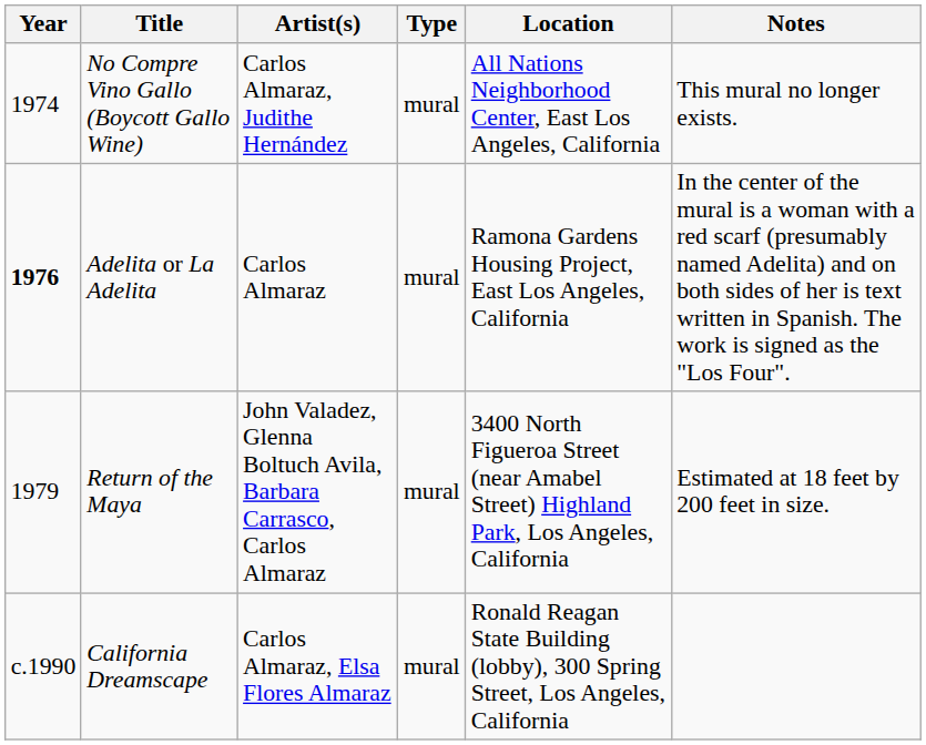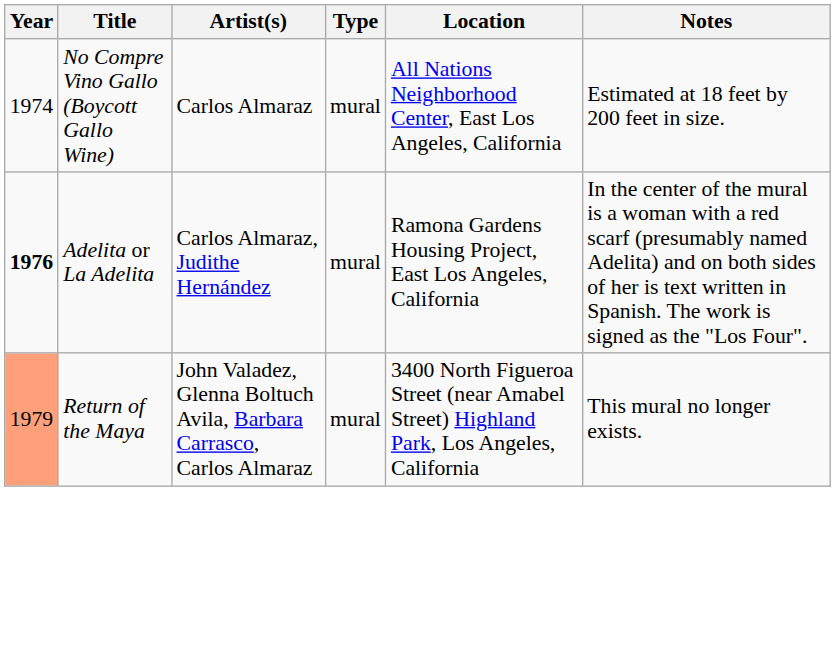No Compre Vino Gallo (Boycott Gallo Wine) | Artist(s): Carlos Almaraz, Judithe Hernández -> Carlos Almaraz
No Compre Vino Gallo (Boycott Gallo Wine) | Notes: This mural no longer exists. -> Estimated at 18 feet by 200 feet in size.
Adelita or La Adelita | Artist(s): Carlos Almaraz -> Carlos Almaraz, Judithe Hernández
Return of the Maya | Year: no background -> lightsalmon background
Return of the Maya | Notes: Estimated at 18 feet by 200 feet in size. -> This mural no longer exists.
- row: c.1990 | California Dreamscape | Carlos Almaraz, Elsa Flores Almaraz | mural | Ronald Reagan State Building (lobby), 300 Spring Street, Los Angeles, California
